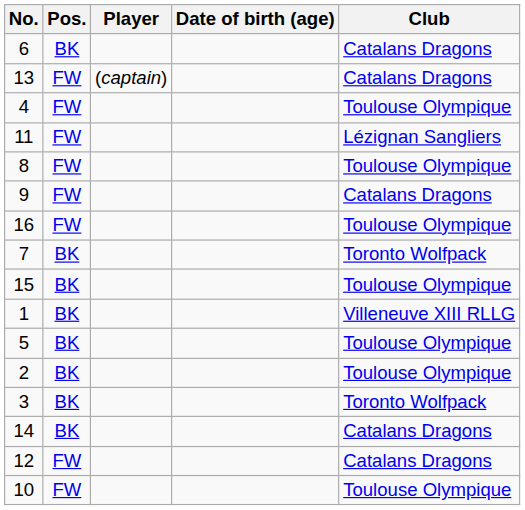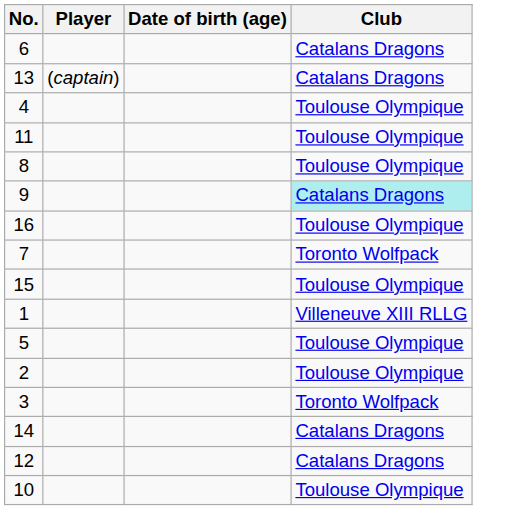- column: Pos. | BK | FW | FW | FW | FW | FW | FW | BK | BK | BK | BK | BK | BK | BK | FW | FW
11 | Club: Lézignan Sangliers -> Toulouse Olympique
9 | Club: no background -> paleturquoise background
